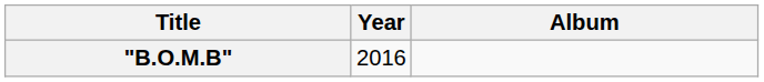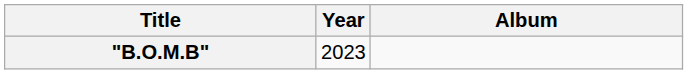"B.O.M.B" | Year: 2016 -> 2023
